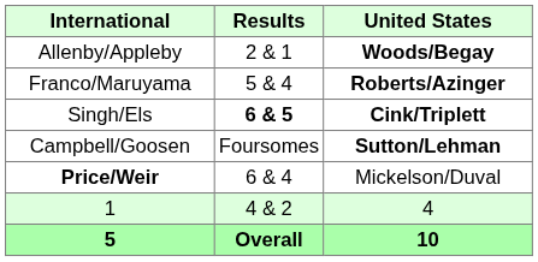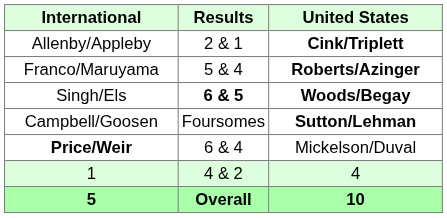Allenby/Appleby | United States: Woods/Begay -> Cink/Triplett
Singh/Els | United States: Cink/Triplett -> Woods/Begay
